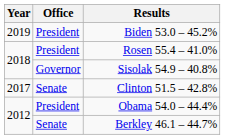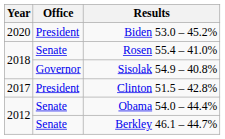Biden 53.0 – 45.2% | Year: 2019 -> 2020
Rosen 55.4 – 41.0% | Office: President -> Senate
Clinton 51.5 – 42.8% | Office: Senate -> President
Obama 54.0 – 44.4% | Office: President -> Senate
